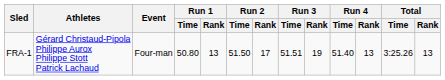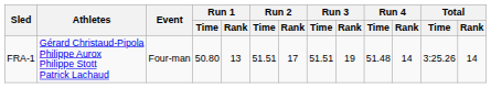FRA-1 | Run 2 / Time: 51.50 -> 51.51
FRA-1 | Run 4 / Time: 51.40 -> 51.48
FRA-1 | Run 4 / Rank: 13 -> 14
FRA-1 | Total / Rank: 13 -> 14
